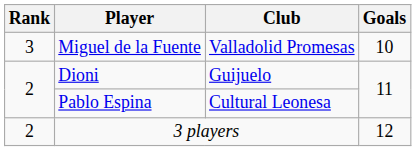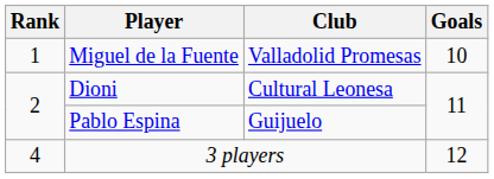Miguel de la Fuente | Rank: 3 -> 1
Dioni | Club: Guijuelo -> Cultural Leonesa
Pablo Espina | Club: Cultural Leonesa -> Guijuelo
3 players | Rank: 2 -> 4
